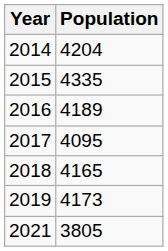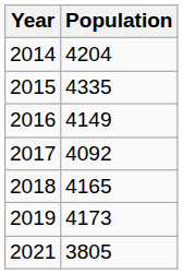2016 | Population: 4189 -> 4149
2017 | Population: 4095 -> 4092
